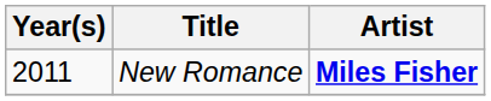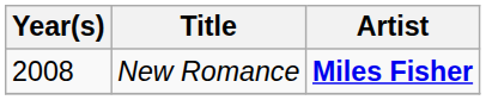New Romance | Year(s): 2011 -> 2008
